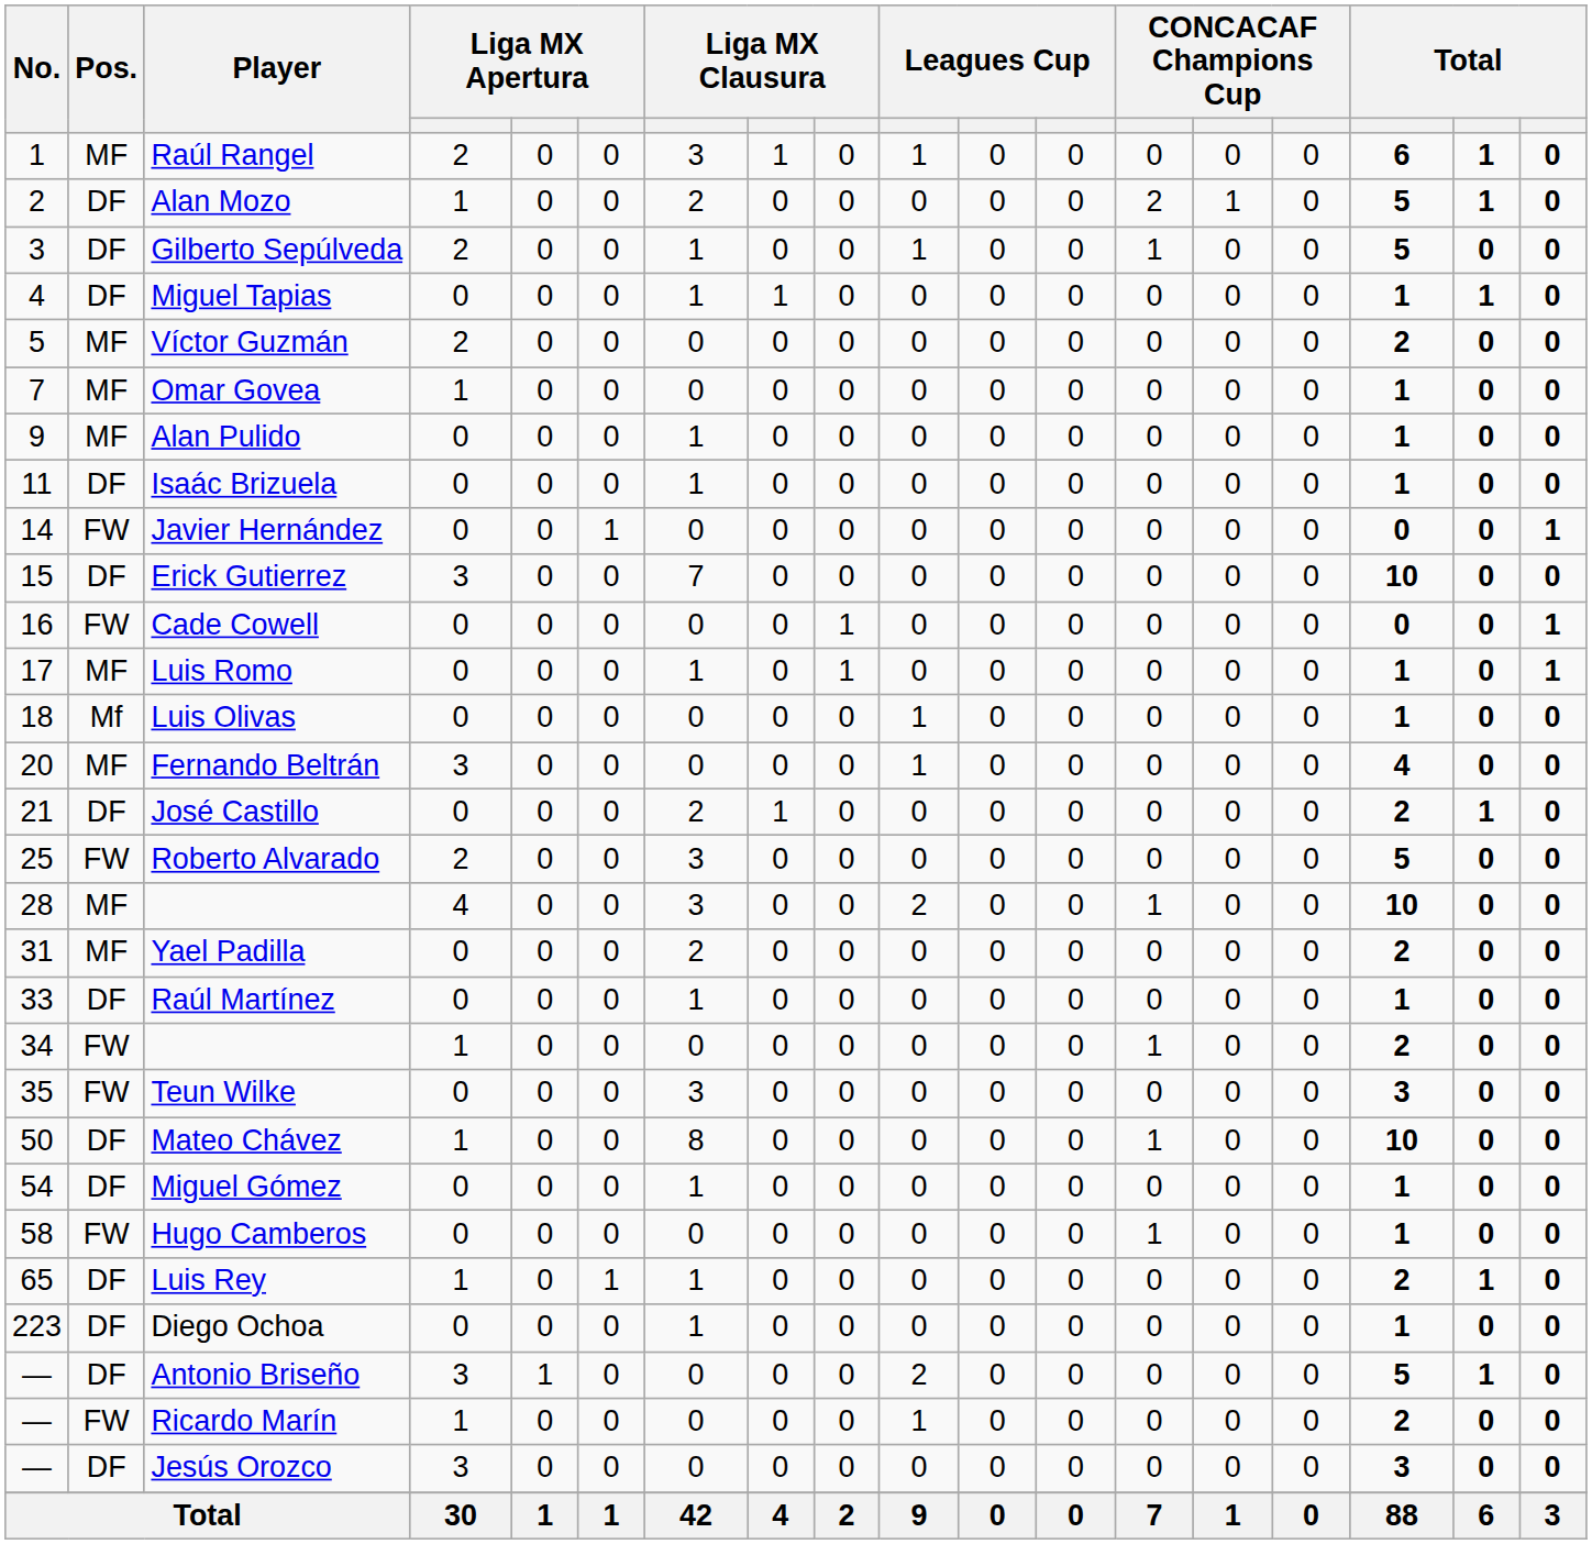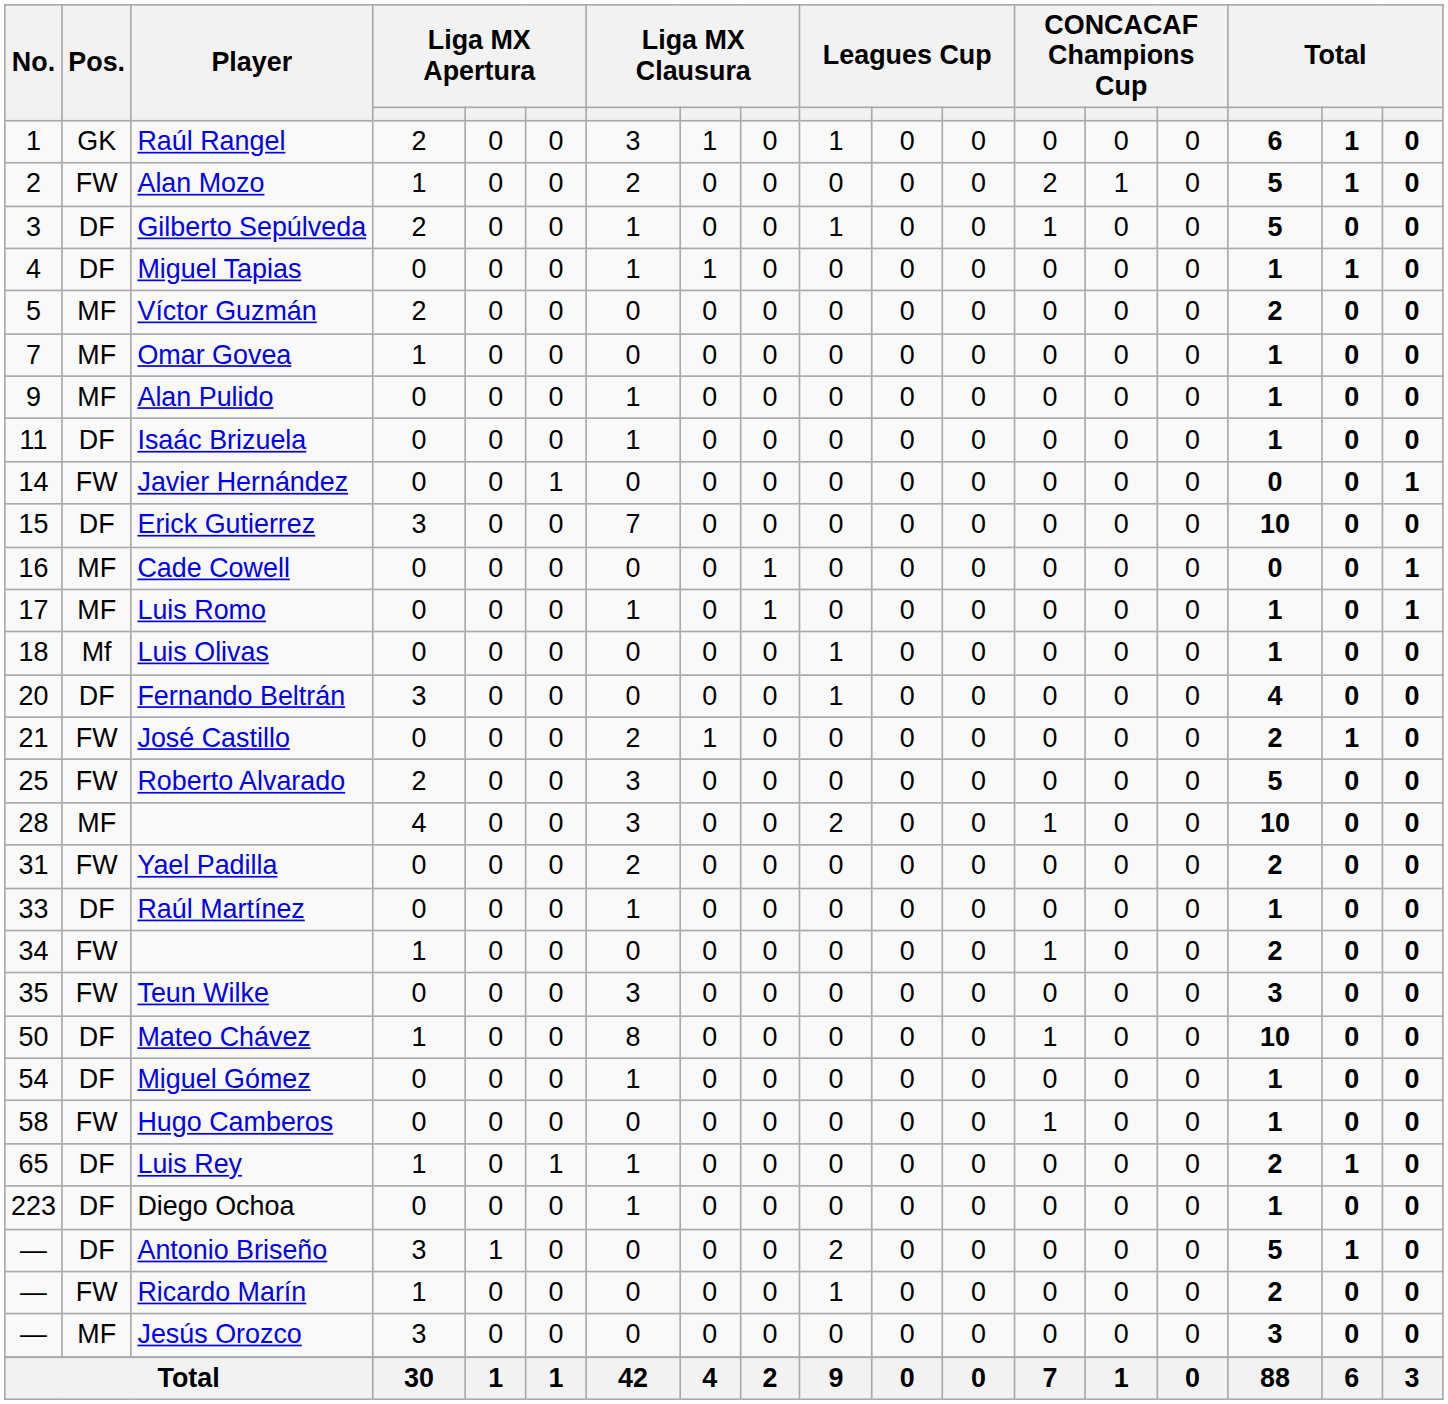Raúl Rangel | Pos.: MF -> GK
Alan Mozo | Pos.: DF -> FW
Cade Cowell | Pos.: FW -> MF
Fernando Beltrán | Pos.: MF -> DF
José Castillo | Pos.: DF -> FW
Yael Padilla | Pos.: MF -> FW
Jesús Orozco | Pos.: DF -> MF
